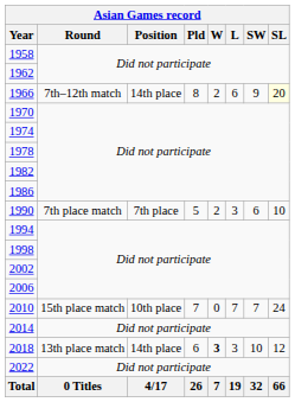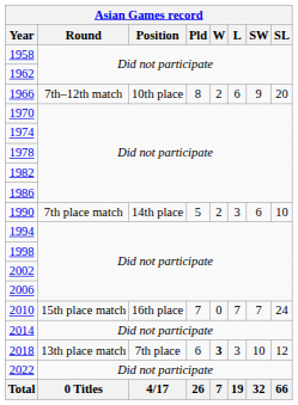1966 | Position: 14th place -> 10th place
1966 | SL: lightyellow background -> no background
1990 | Position: 7th place -> 14th place
2010 | Position: 10th place -> 16th place
2018 | Position: 14th place -> 7th place
